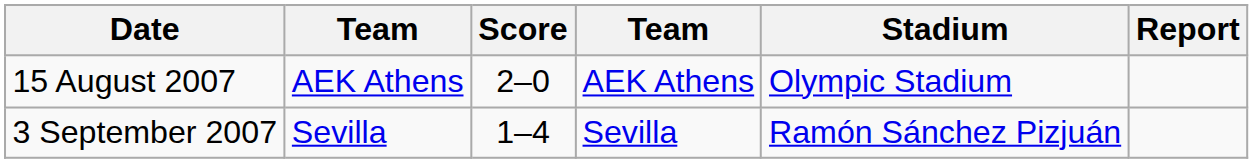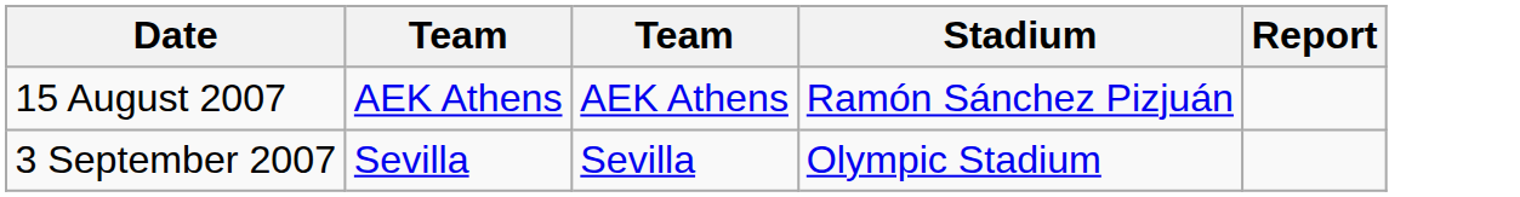- column: Score | 2–0 | 1–4
15 August 2007 | Stadium: Olympic Stadium -> Ramón Sánchez Pizjuán
3 September 2007 | Stadium: Ramón Sánchez Pizjuán -> Olympic Stadium
